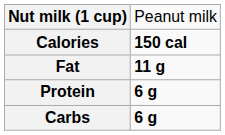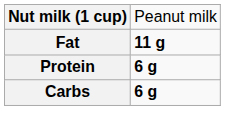- row: Calories | 150 cal
